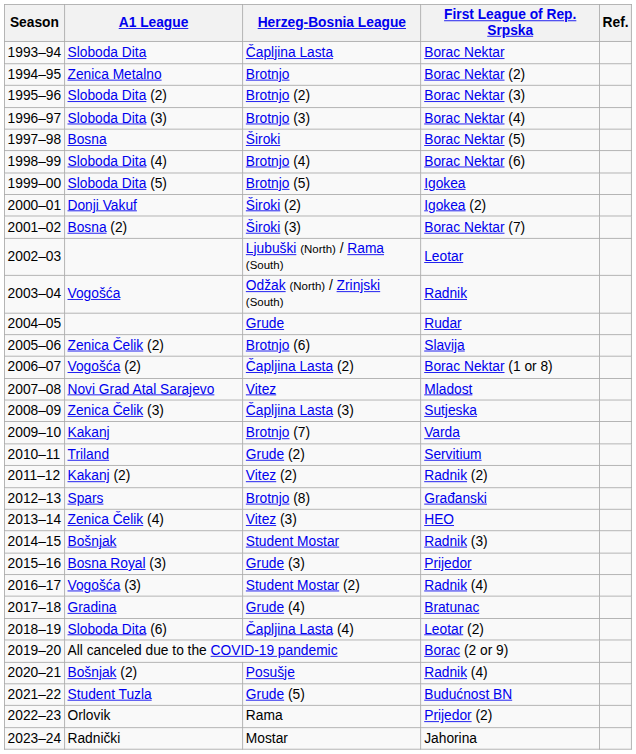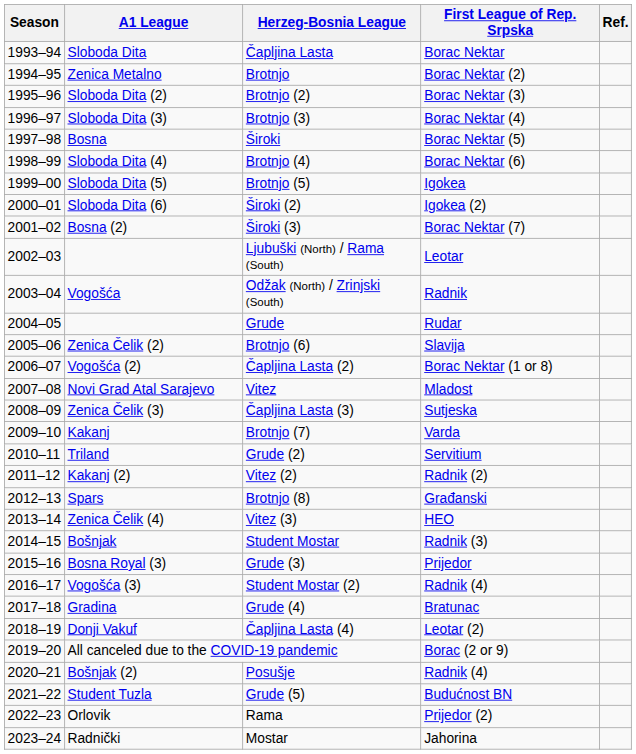Široki (2) | A1 League: Donji Vakuf -> Sloboda Dita (6)
Čapljina Lasta (4) | A1 League: Sloboda Dita (6) -> Donji Vakuf
